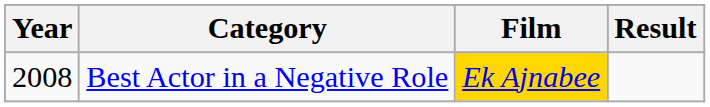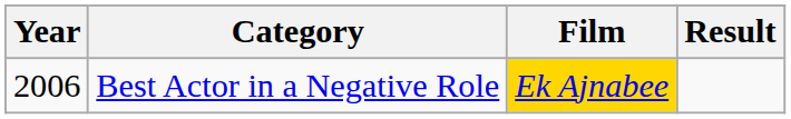Best Actor in a Negative Role | Year: 2008 -> 2006
